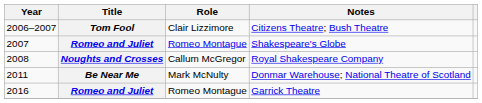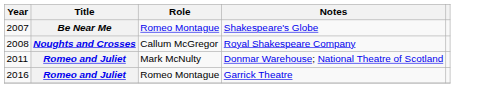- row: 2006–2007 | Tom Fool | Clair Lizzimore | Citizens Theatre; Bush Theatre
Shakespeare's Globe | Title: Romeo and Juliet -> Be Near Me
Donmar Warehouse; National Theatre of Scotland | Title: Be Near Me -> Romeo and Juliet
